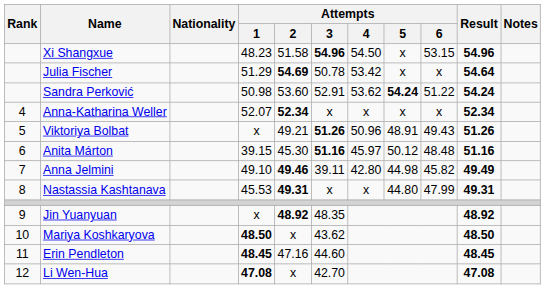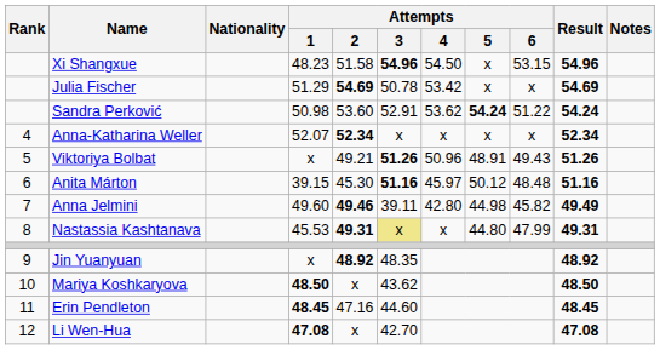Julia Fischer | Result: 54.64 -> 54.69
Anna Jelmini | Attempts / 1: 49.10 -> 49.60
Nastassia Kashtanava | Attempts / 3: no background -> khaki background
